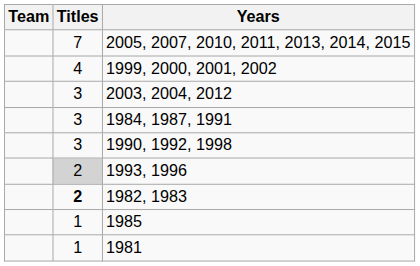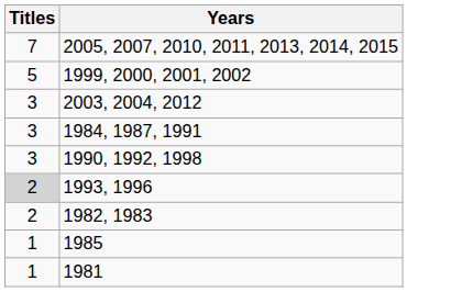- column: Team
1999, 2000, 2001, 2002 | Titles: 4 -> 5
1982, 1983 | Titles: bold -> normal
